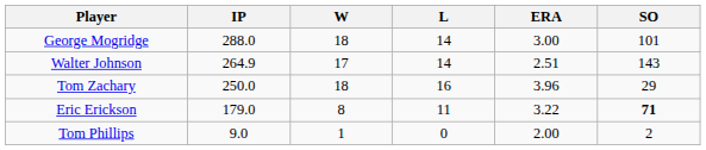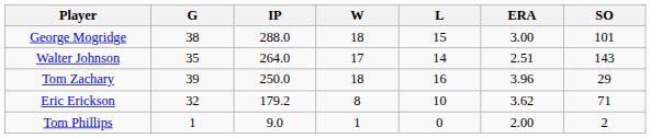+ column: G | 38 | 35 | 39 | 32 | 1
George Mogridge | L: 14 -> 15
Walter Johnson | IP: 264.9 -> 264.0
Eric Erickson | IP: 179.0 -> 179.2
Eric Erickson | L: 11 -> 10
Eric Erickson | ERA: 3.22 -> 3.62
Eric Erickson | SO: bold -> normal
